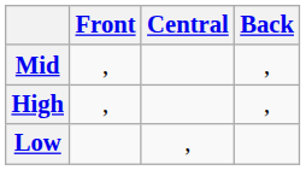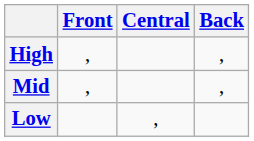rows swapped: High <-> Mid
